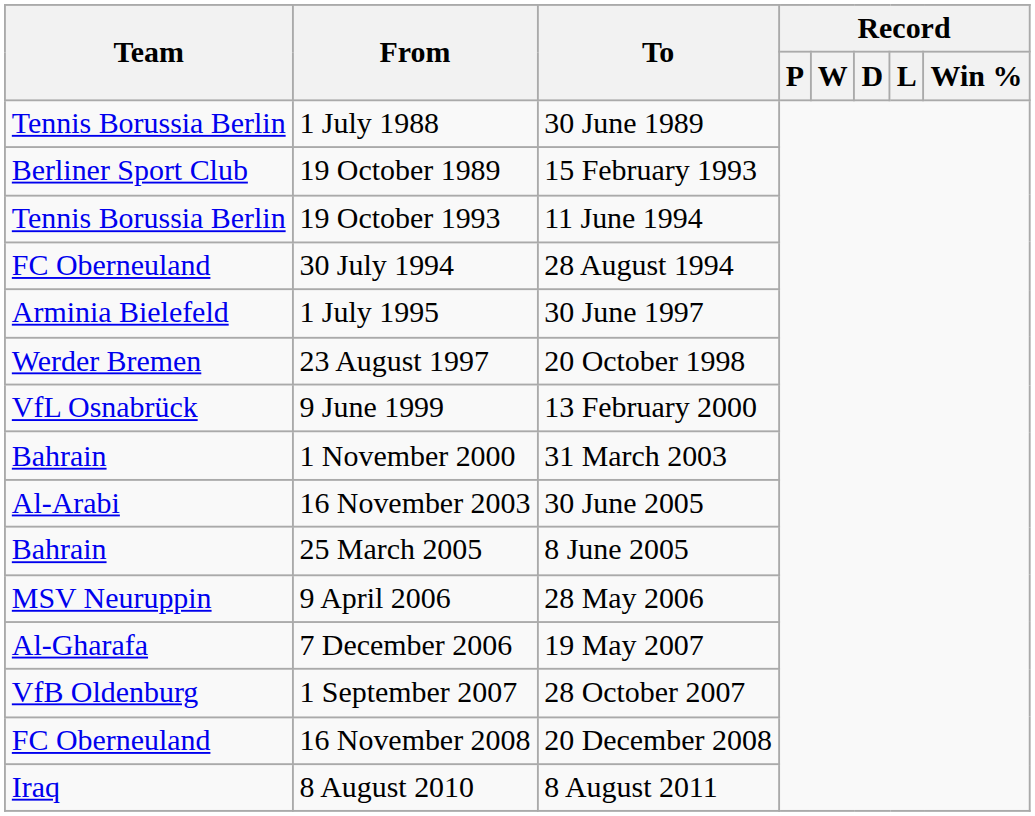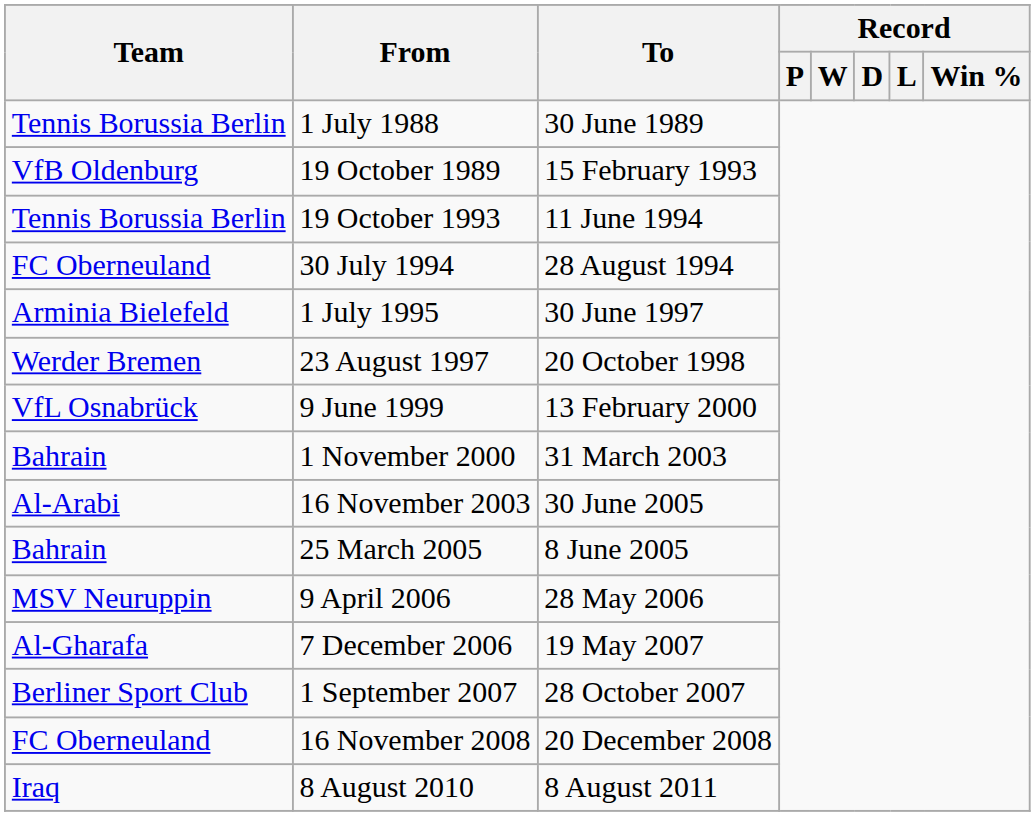19 October 1989 | Team: Berliner Sport Club -> VfB Oldenburg
1 September 2007 | Team: VfB Oldenburg -> Berliner Sport Club
